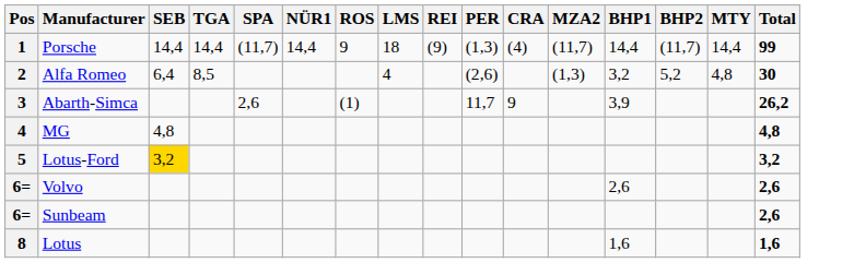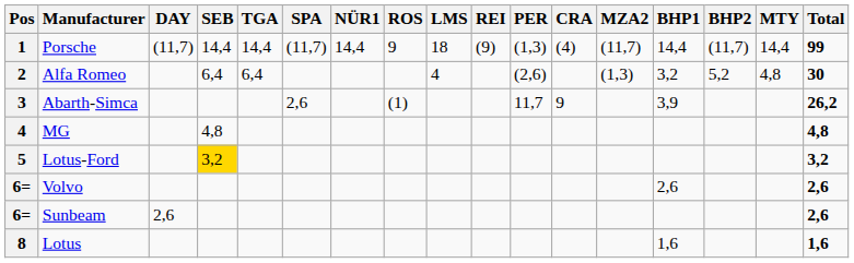+ column: DAY | (11,7) | 2,6
Alfa Romeo | TGA: 8,5 -> 6,4
